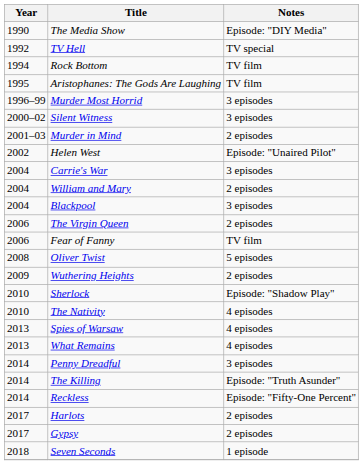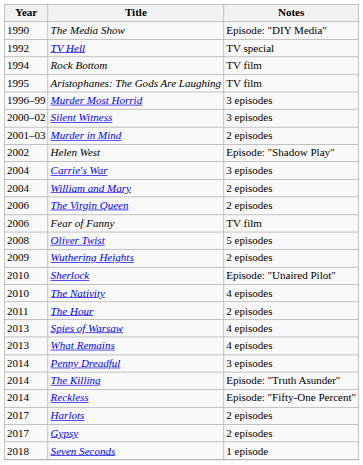Helen West | Notes: Episode: "Unaired Pilot" -> Episode: "Shadow Play"
- row: 2004 | Blackpool | 3 episodes
Sherlock | Notes: Episode: "Shadow Play" -> Episode: "Unaired Pilot"
+ row: 2011 | The Hour | 2 episodes
